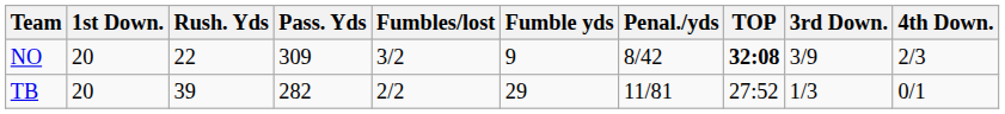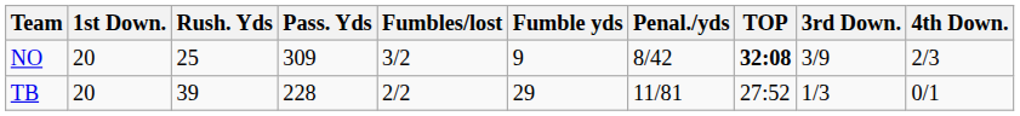NO | Rush. Yds: 22 -> 25
TB | Pass. Yds: 282 -> 228
